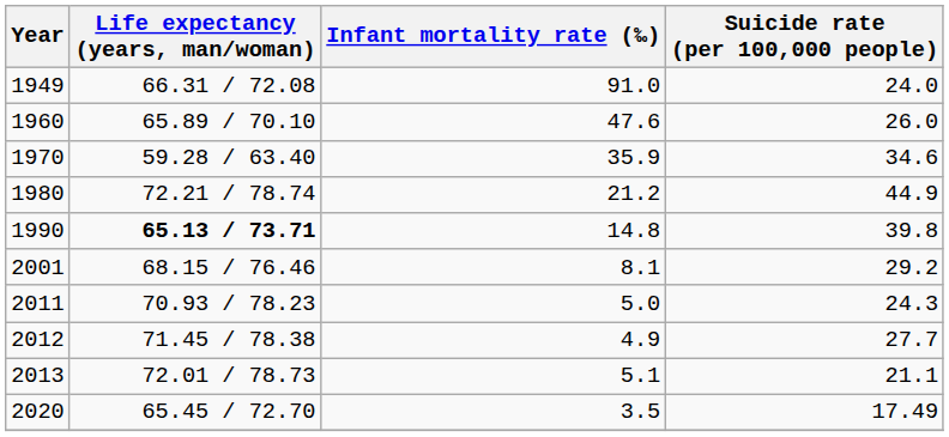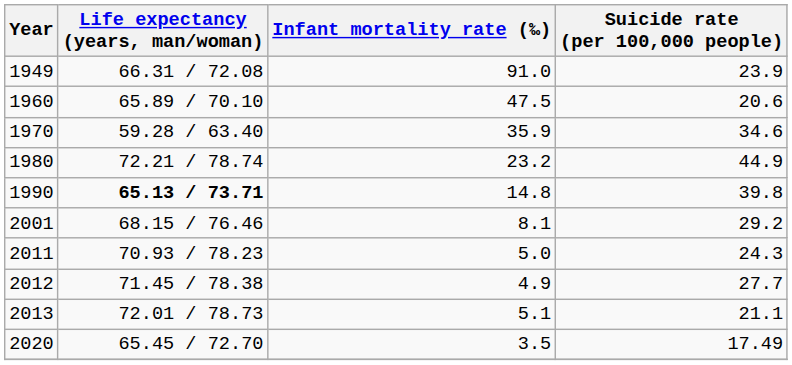1949 | Suicide rate (per 100,000 people): 24.0 -> 23.9
1960 | Infant mortality rate (‰): 47.6 -> 47.5
1960 | Suicide rate (per 100,000 people): 26.0 -> 20.6
1980 | Infant mortality rate (‰): 21.2 -> 23.2
